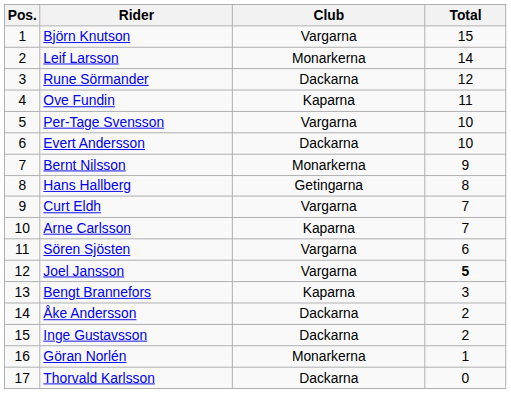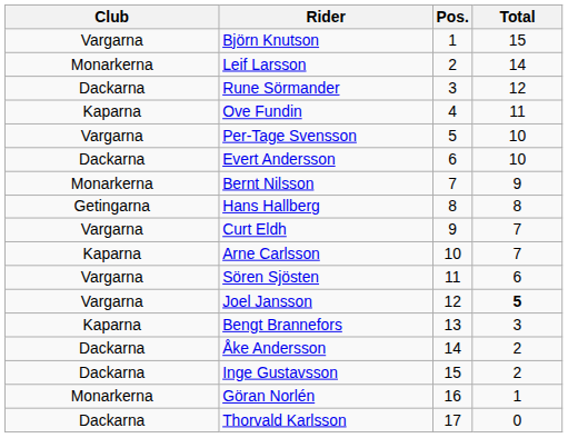columns swapped: Pos. <-> Club
